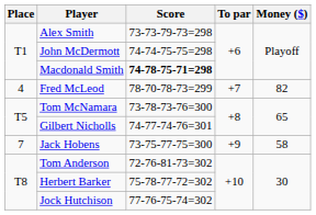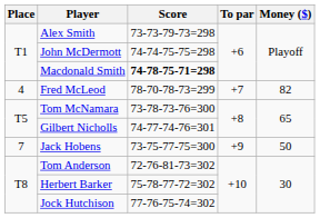Jack Hobens | Money ($): 58 -> 50
